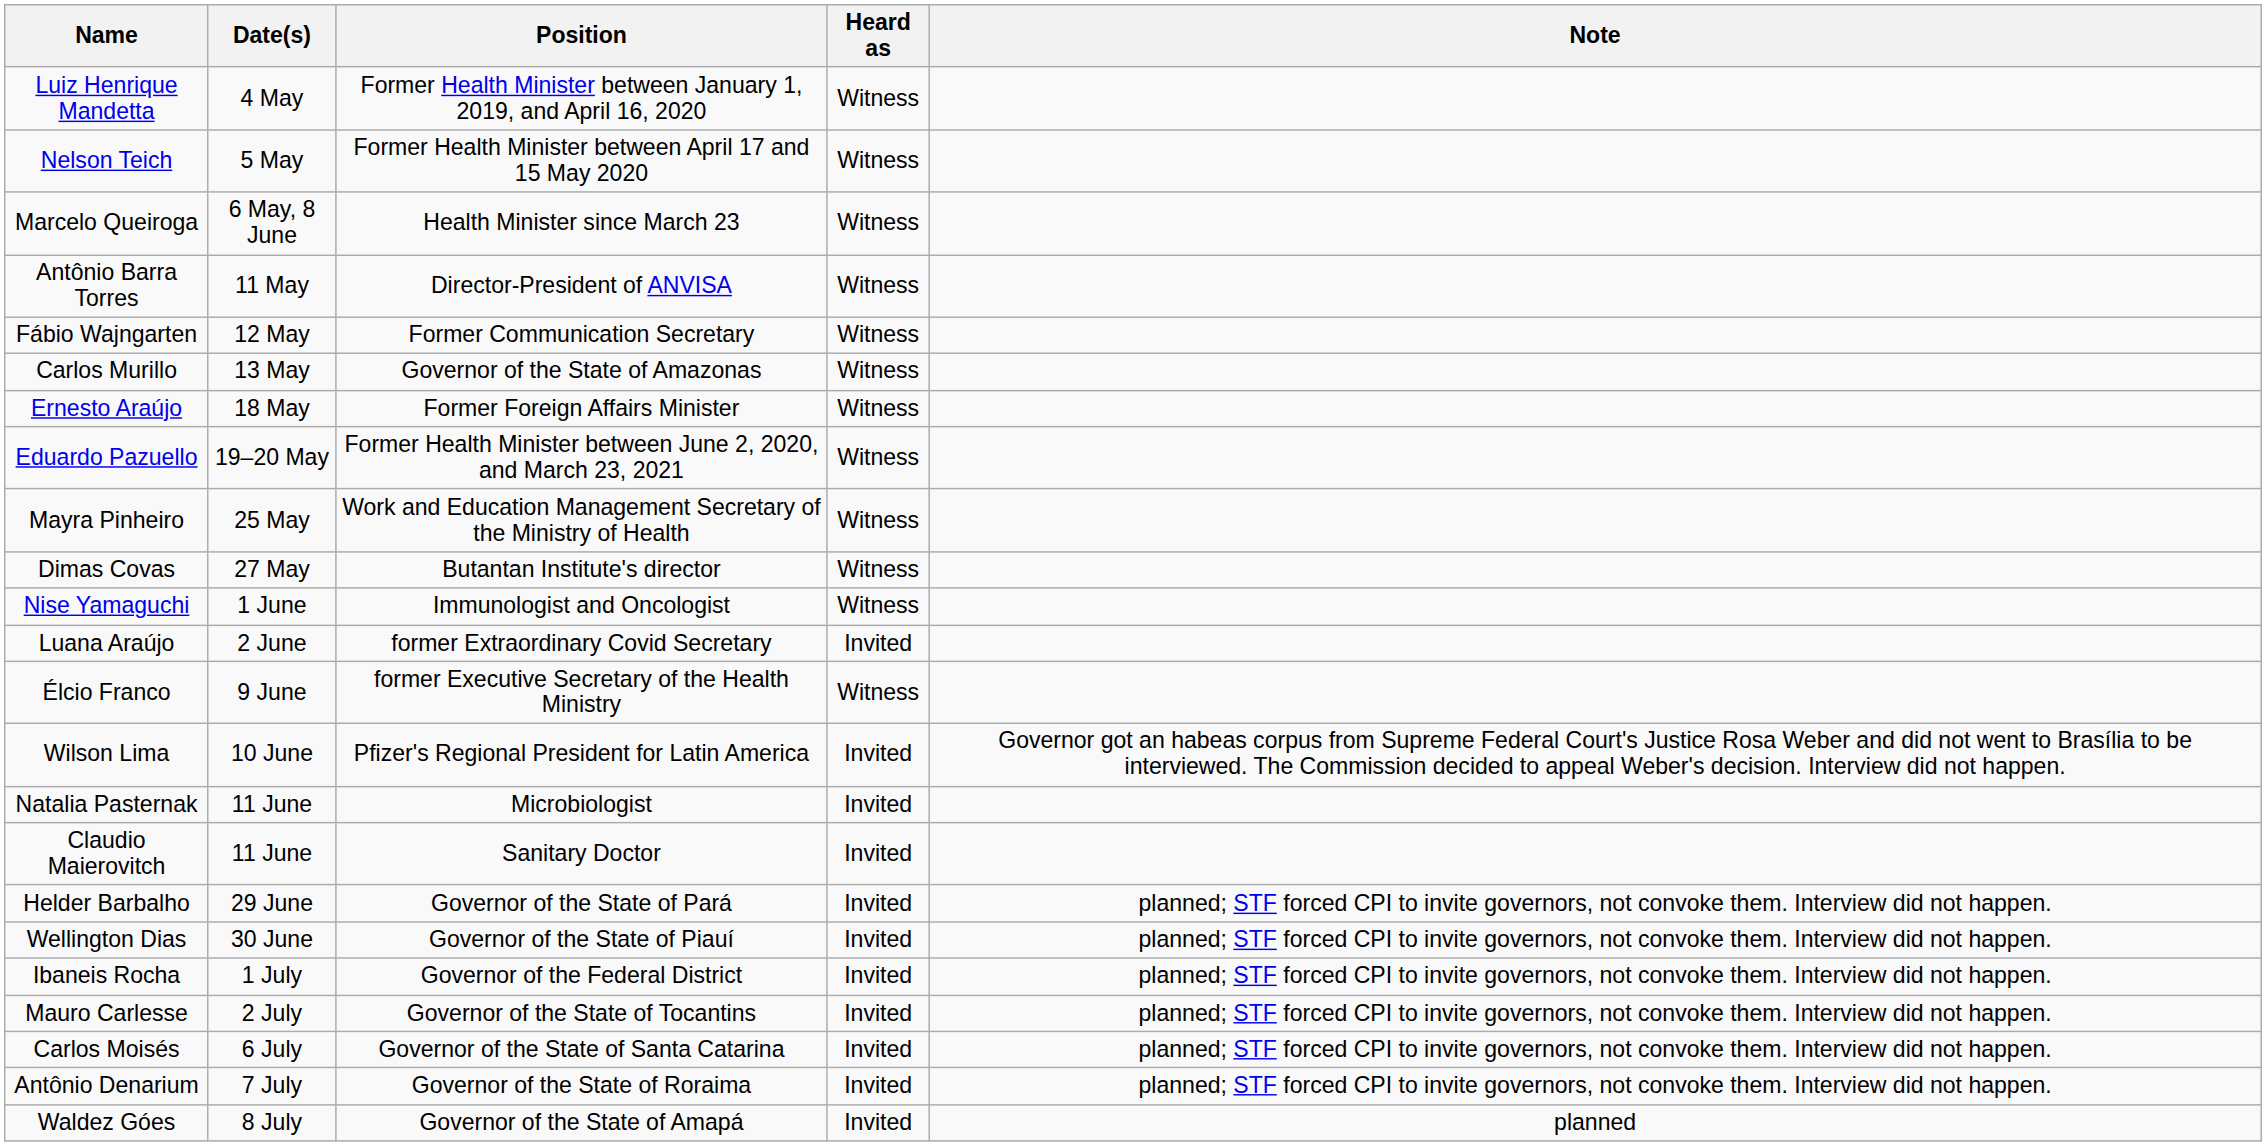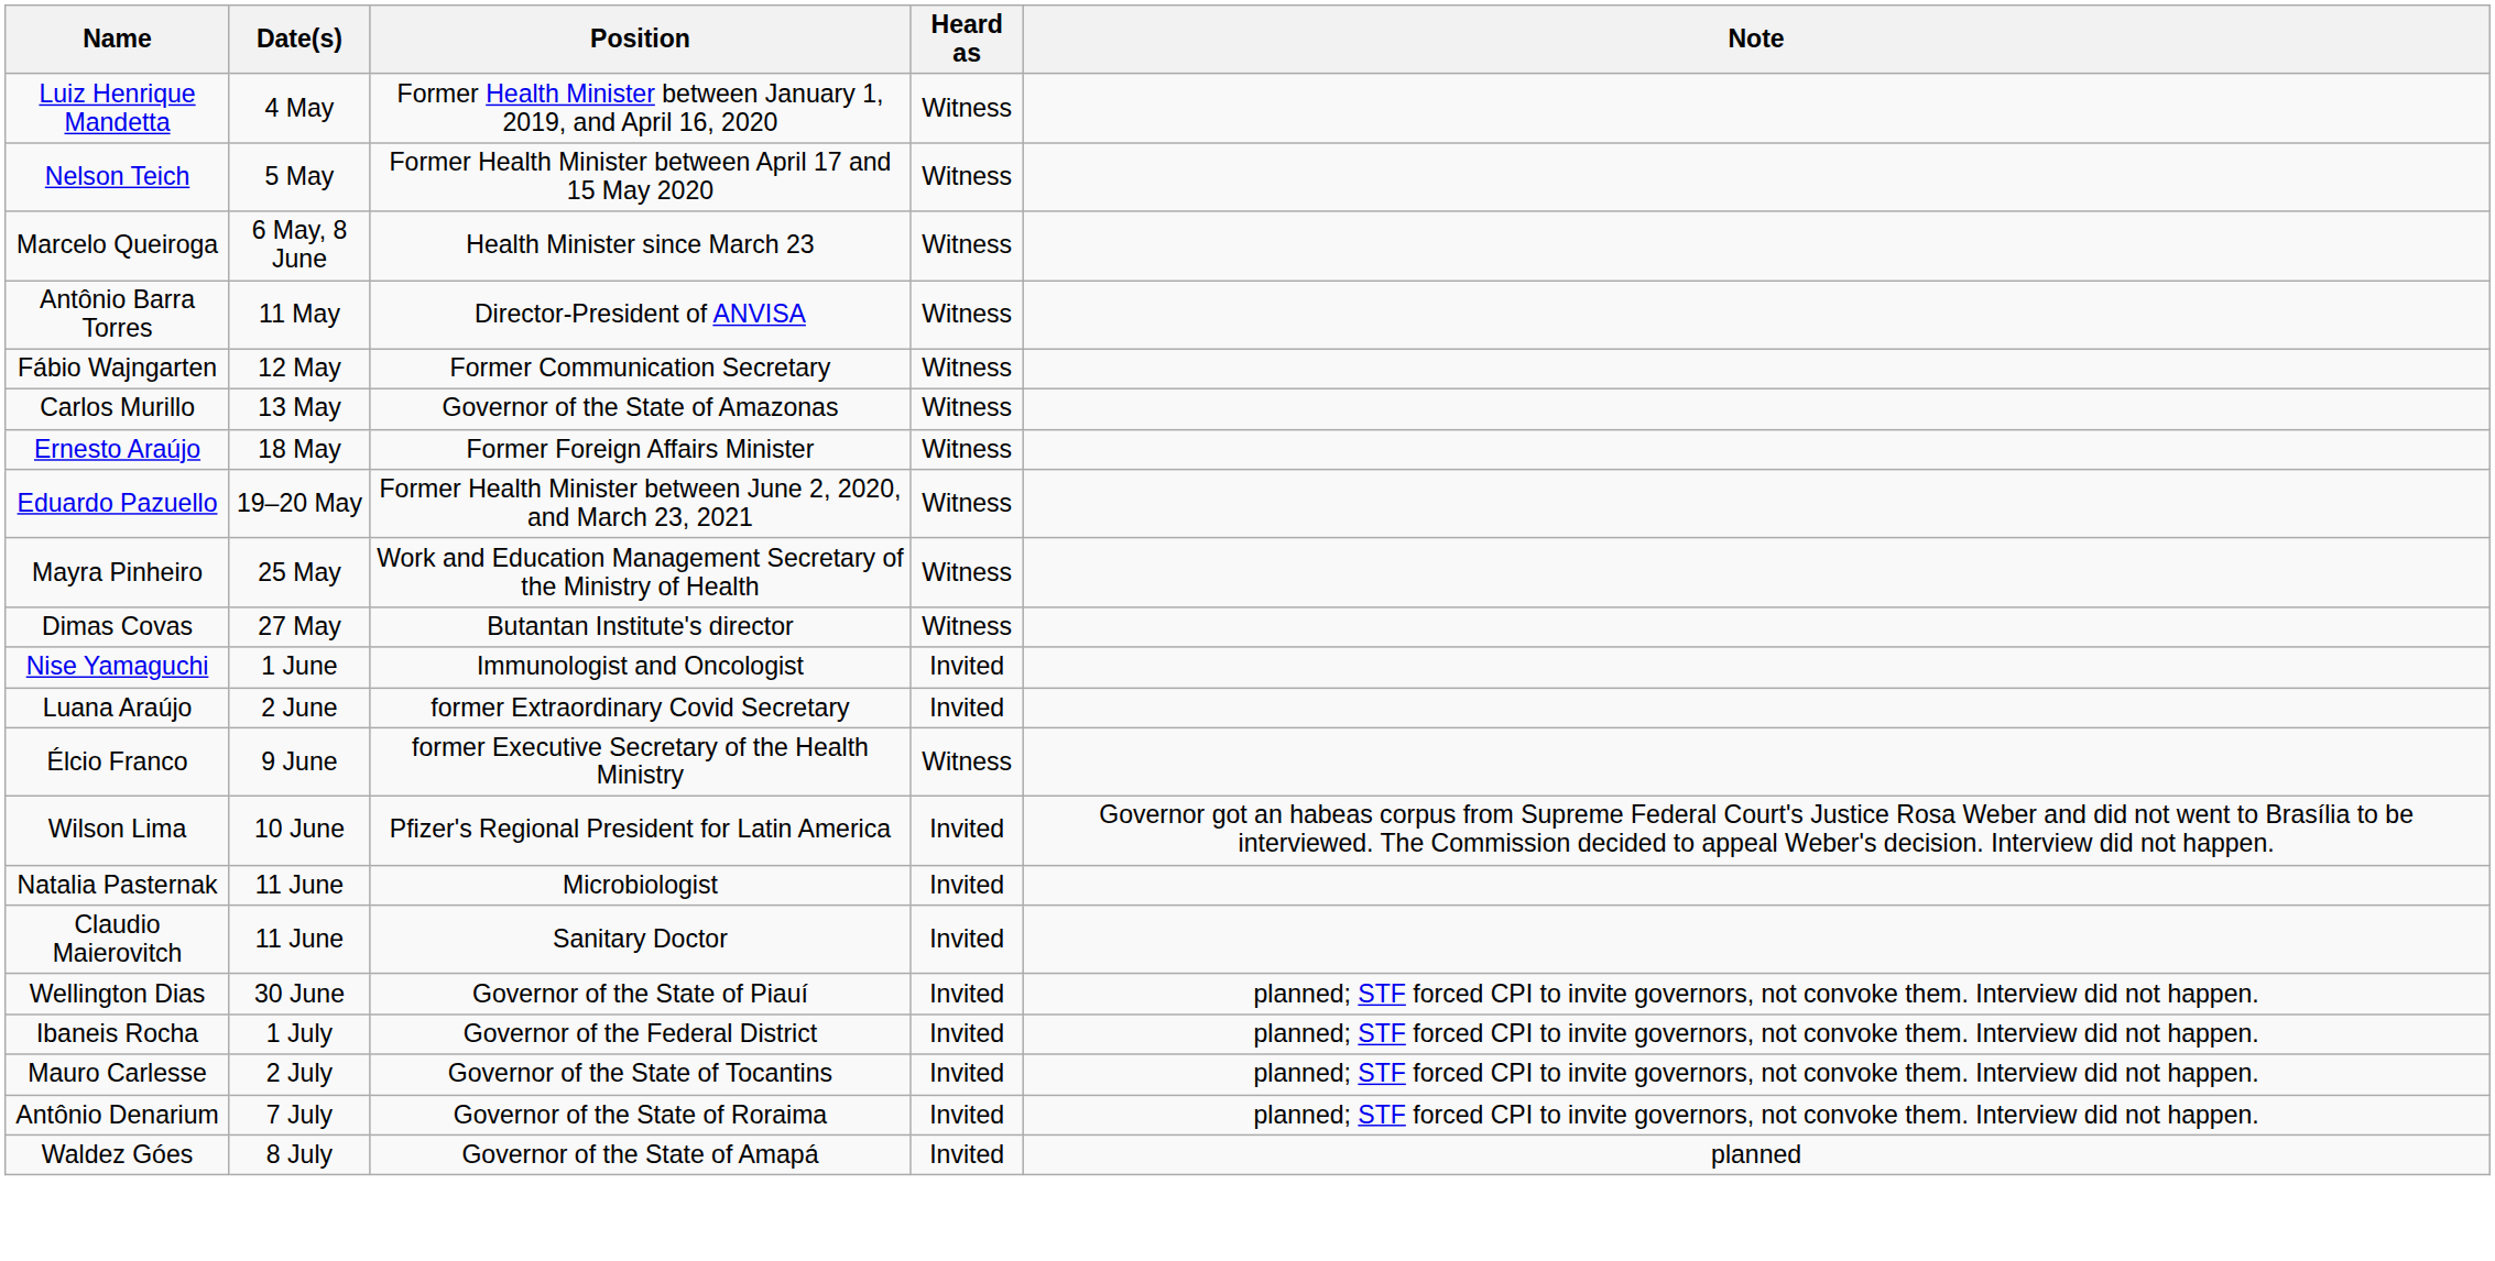Nise Yamaguchi | Heard as: Witness -> Invited
- row: Helder Barbalho | 29 June | Governor of the State of Pará | Invited | planned; STF forced CPI to invite governors, not convoke them. Interview did not happen.
- row: Carlos Moisés | 6 July | Governor of the State of Santa Catarina | Invited | planned; STF forced CPI to invite governors, not convoke them. Interview did not happen.
